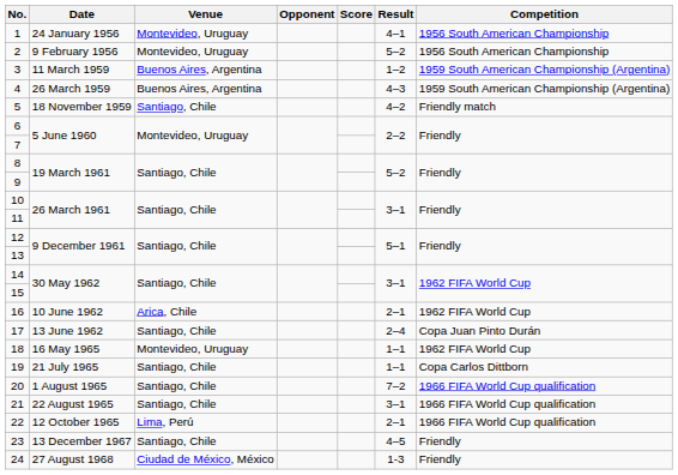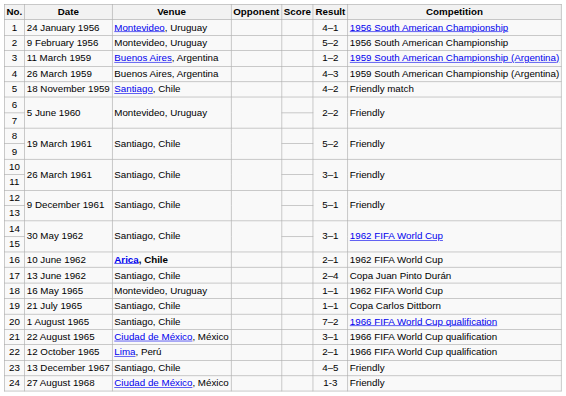16 | Venue: normal -> bold
21 | Venue: Santiago, Chile -> Ciudad de México, México
